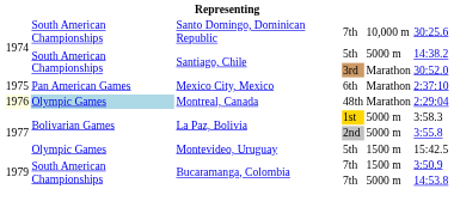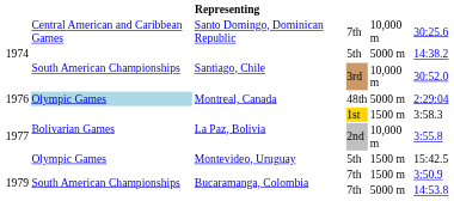Santo Domingo, Dominican Republic | column 2: South American Championships -> Central American and Caribbean Games
Santiago, Chile / 3rd | column 5: Marathon -> 10,000 m
- row: 1975 | Pan American Games | Mexico City, Mexico | 6th | Marathon | 2:37:10
Montreal, Canada | column 1: lightyellow background -> no background
Montreal, Canada | column 5: Marathon -> 5000 m
La Paz, Bolivia / 1st | column 5: 5000 m -> 1500 m
La Paz, Bolivia / 2nd | column 5: 5000 m -> 10,000 m
